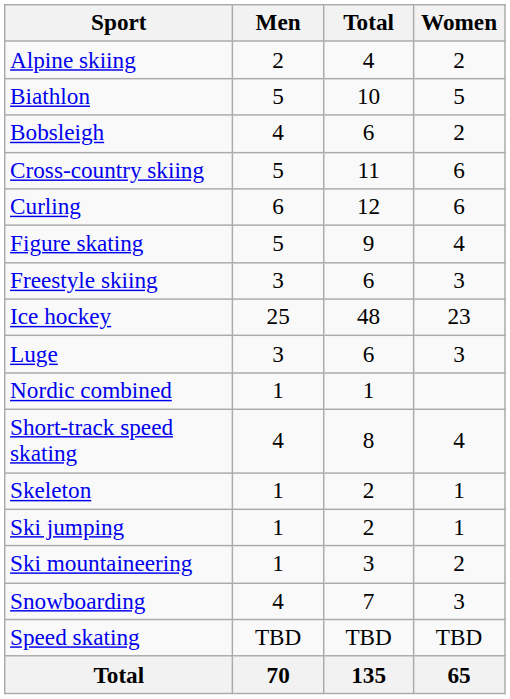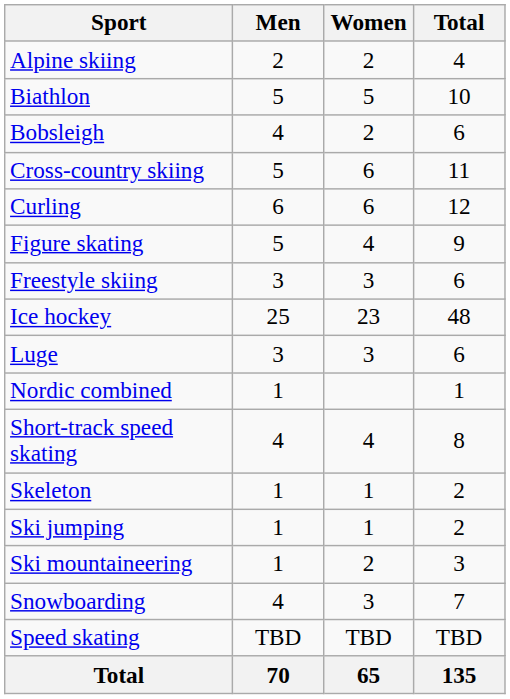columns swapped: Women <-> Total
